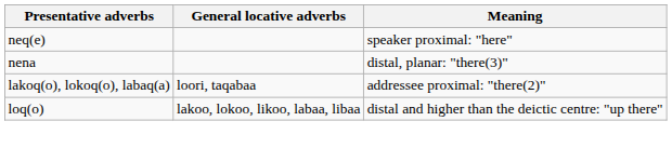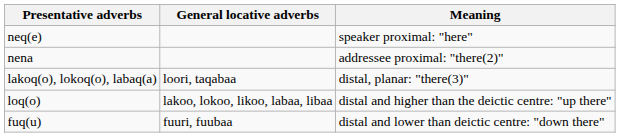nena | Meaning: distal, planar: "there(3)" -> addressee proximal: "there(2)"
lakoq(o), lokoq(o), labaq(a) | Meaning: addressee proximal: "there(2)" -> distal, planar: "there(3)"
+ row: fuq(u) | fuuri, fuubaa | distal and lower than deictic centre: "down there"
